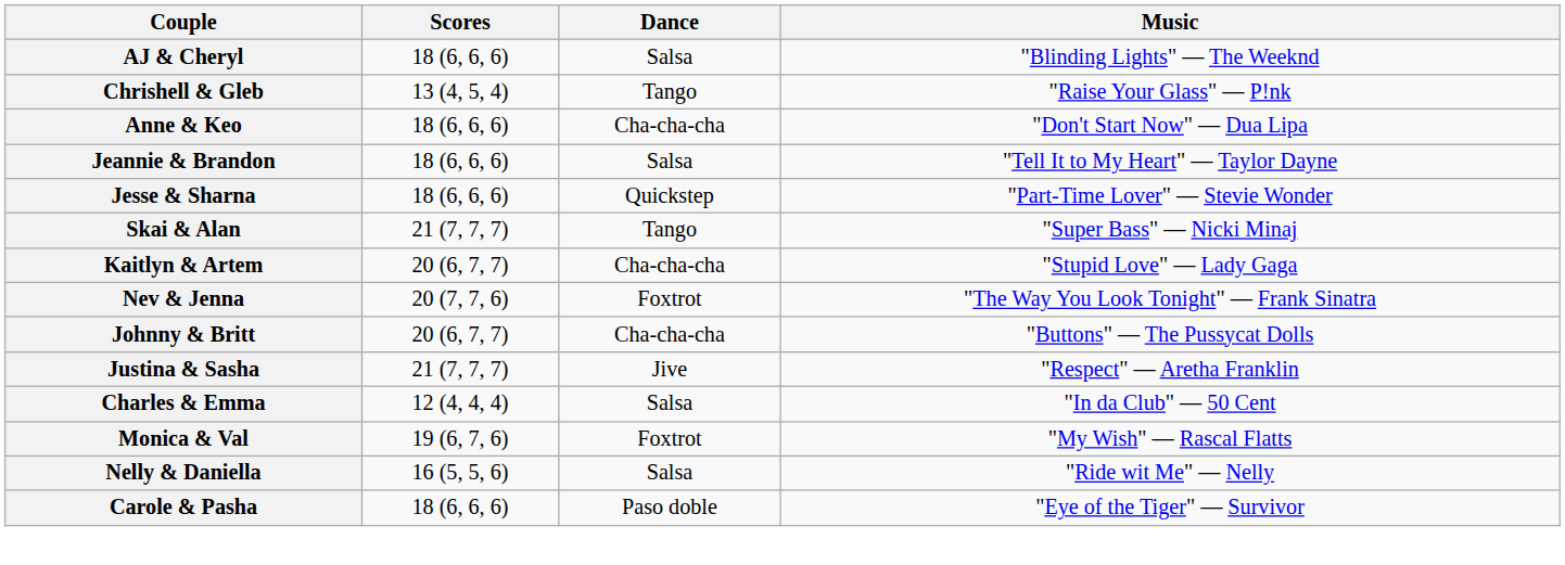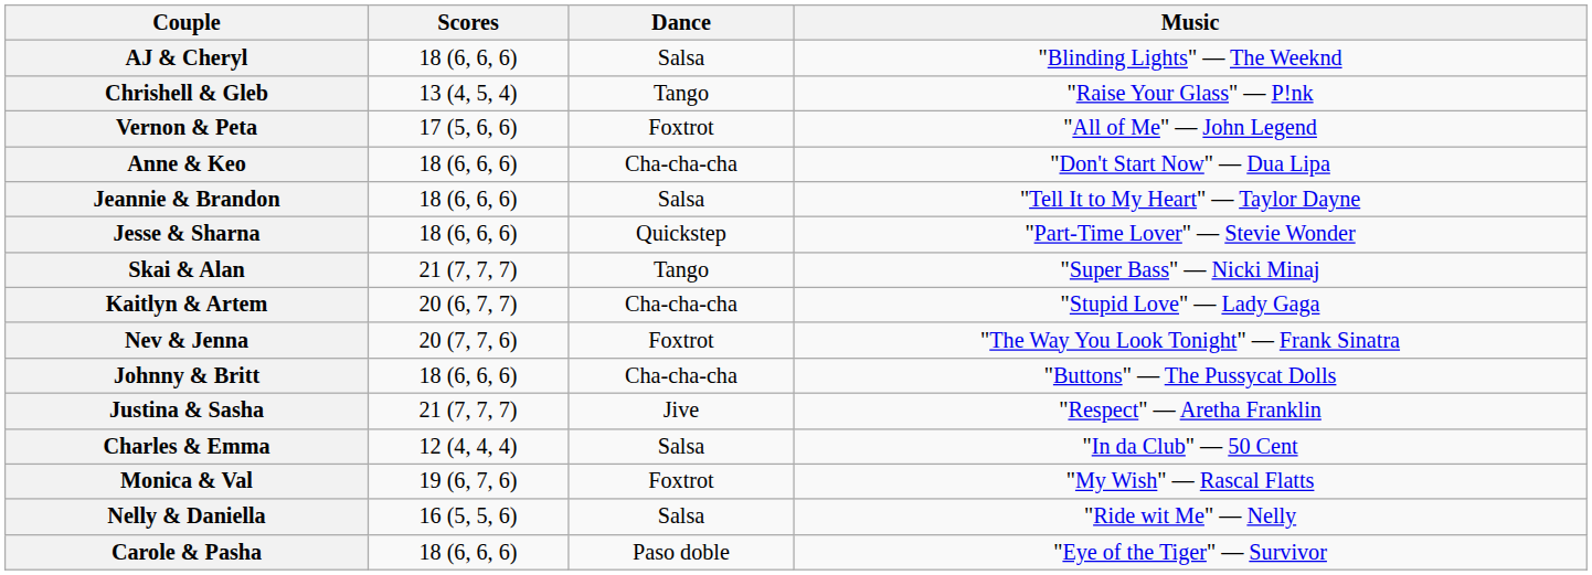+ row: Vernon & Peta | 17 (5, 6, 6) | Foxtrot | "All of Me" — John Legend
Johnny & Britt | Scores: 20 (6, 7, 7) -> 18 (6, 6, 6)
